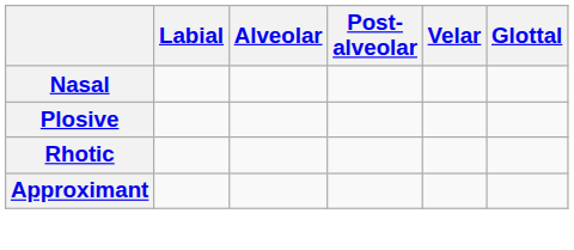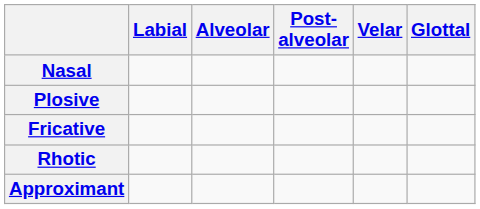+ row: Fricative
